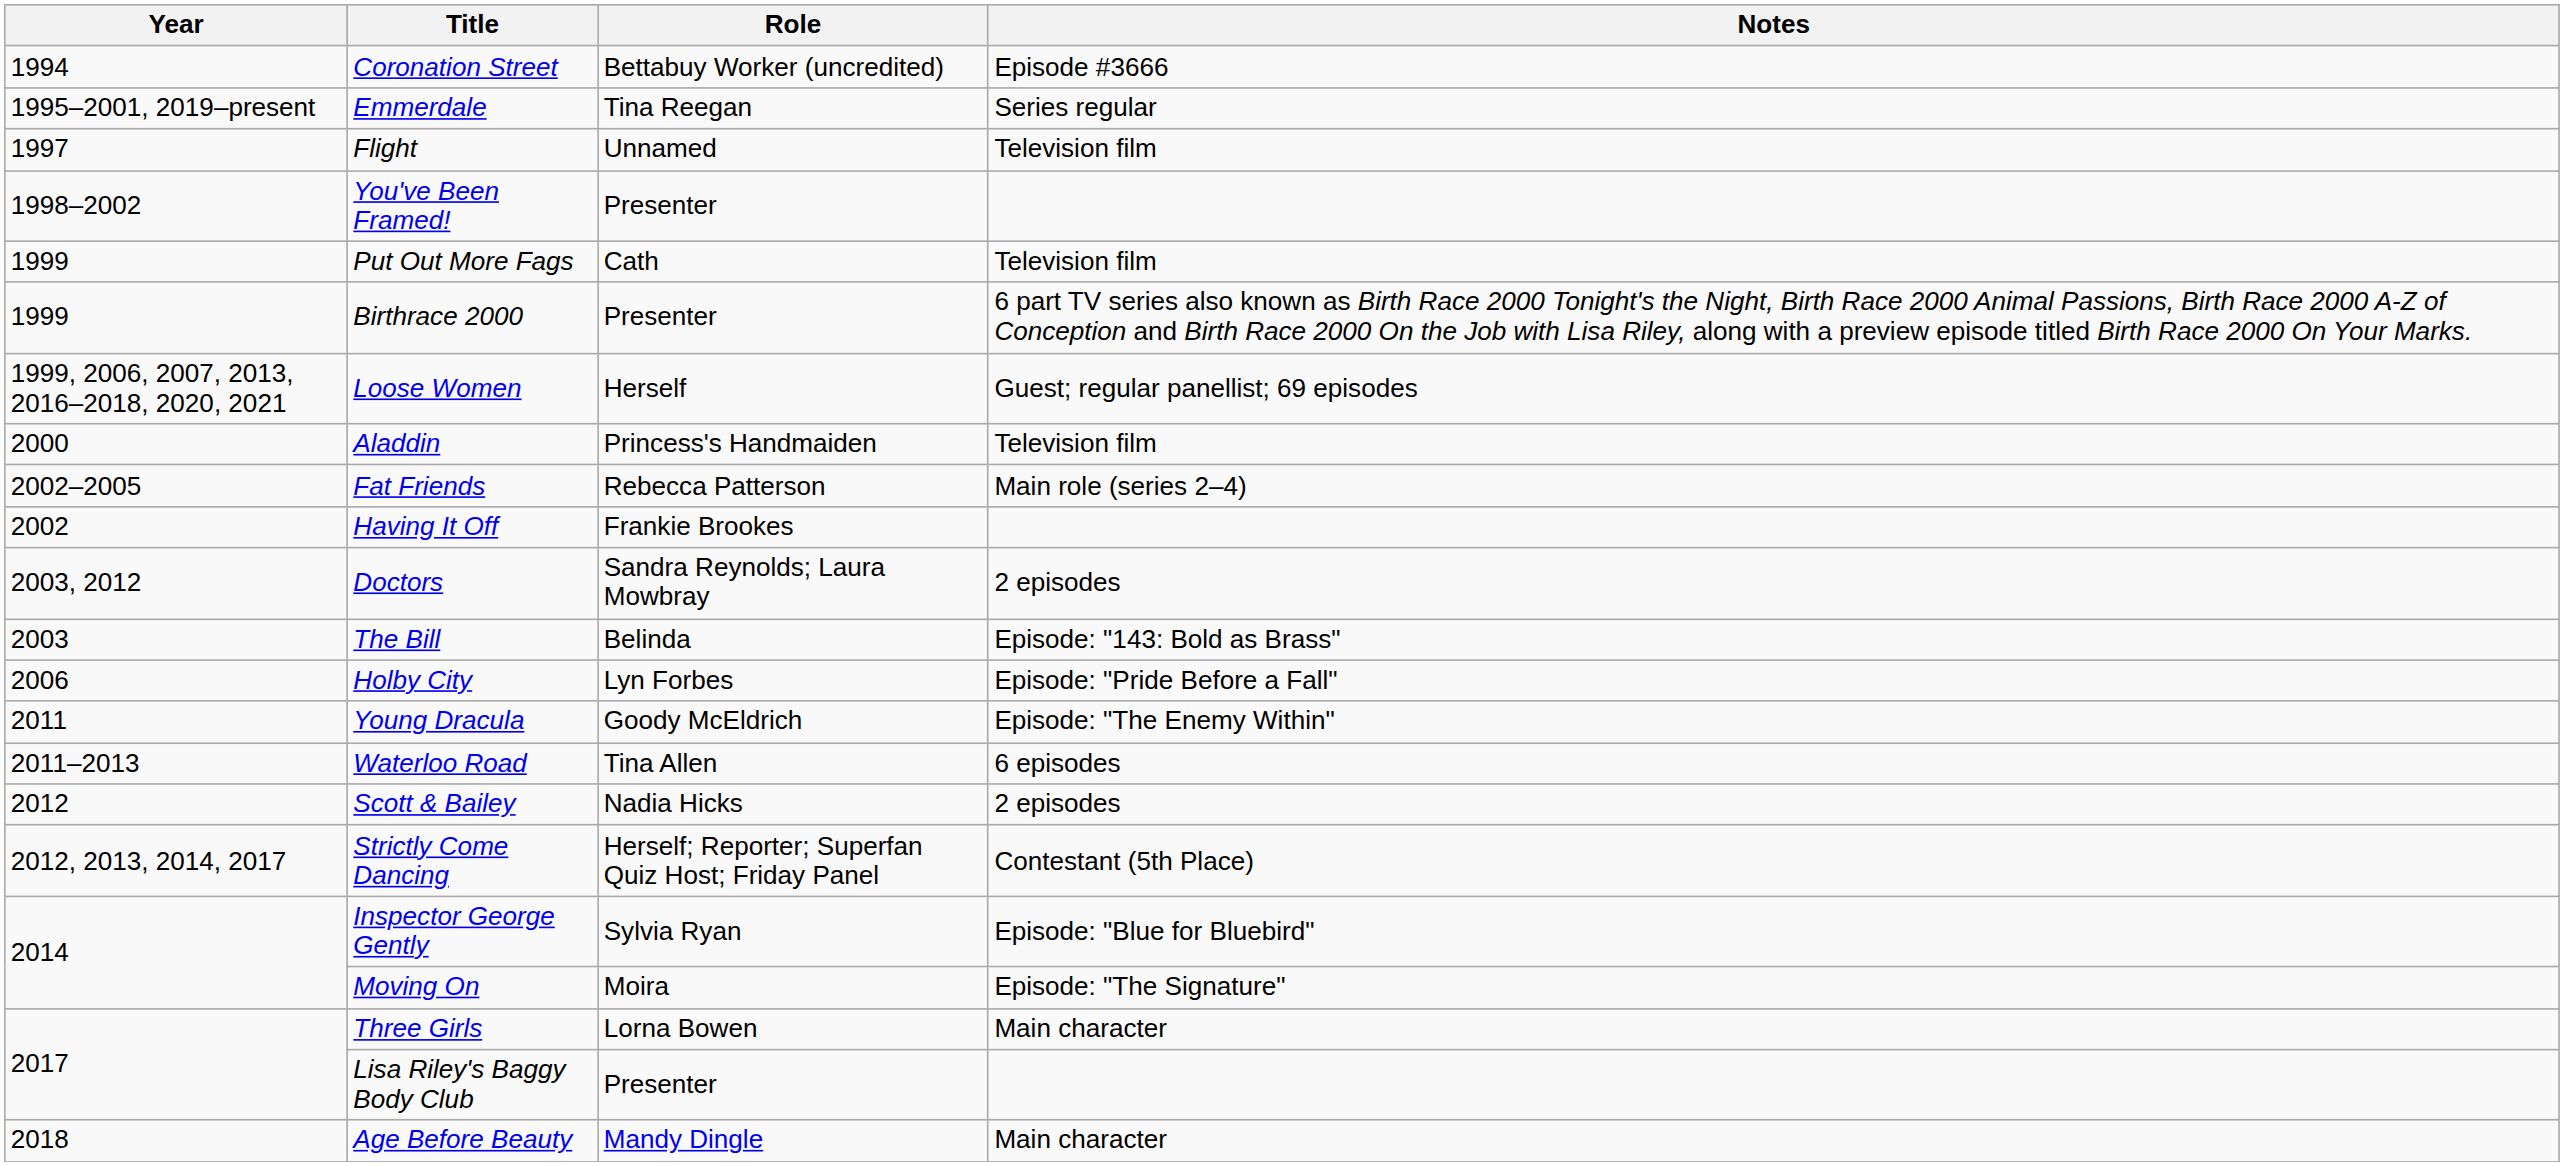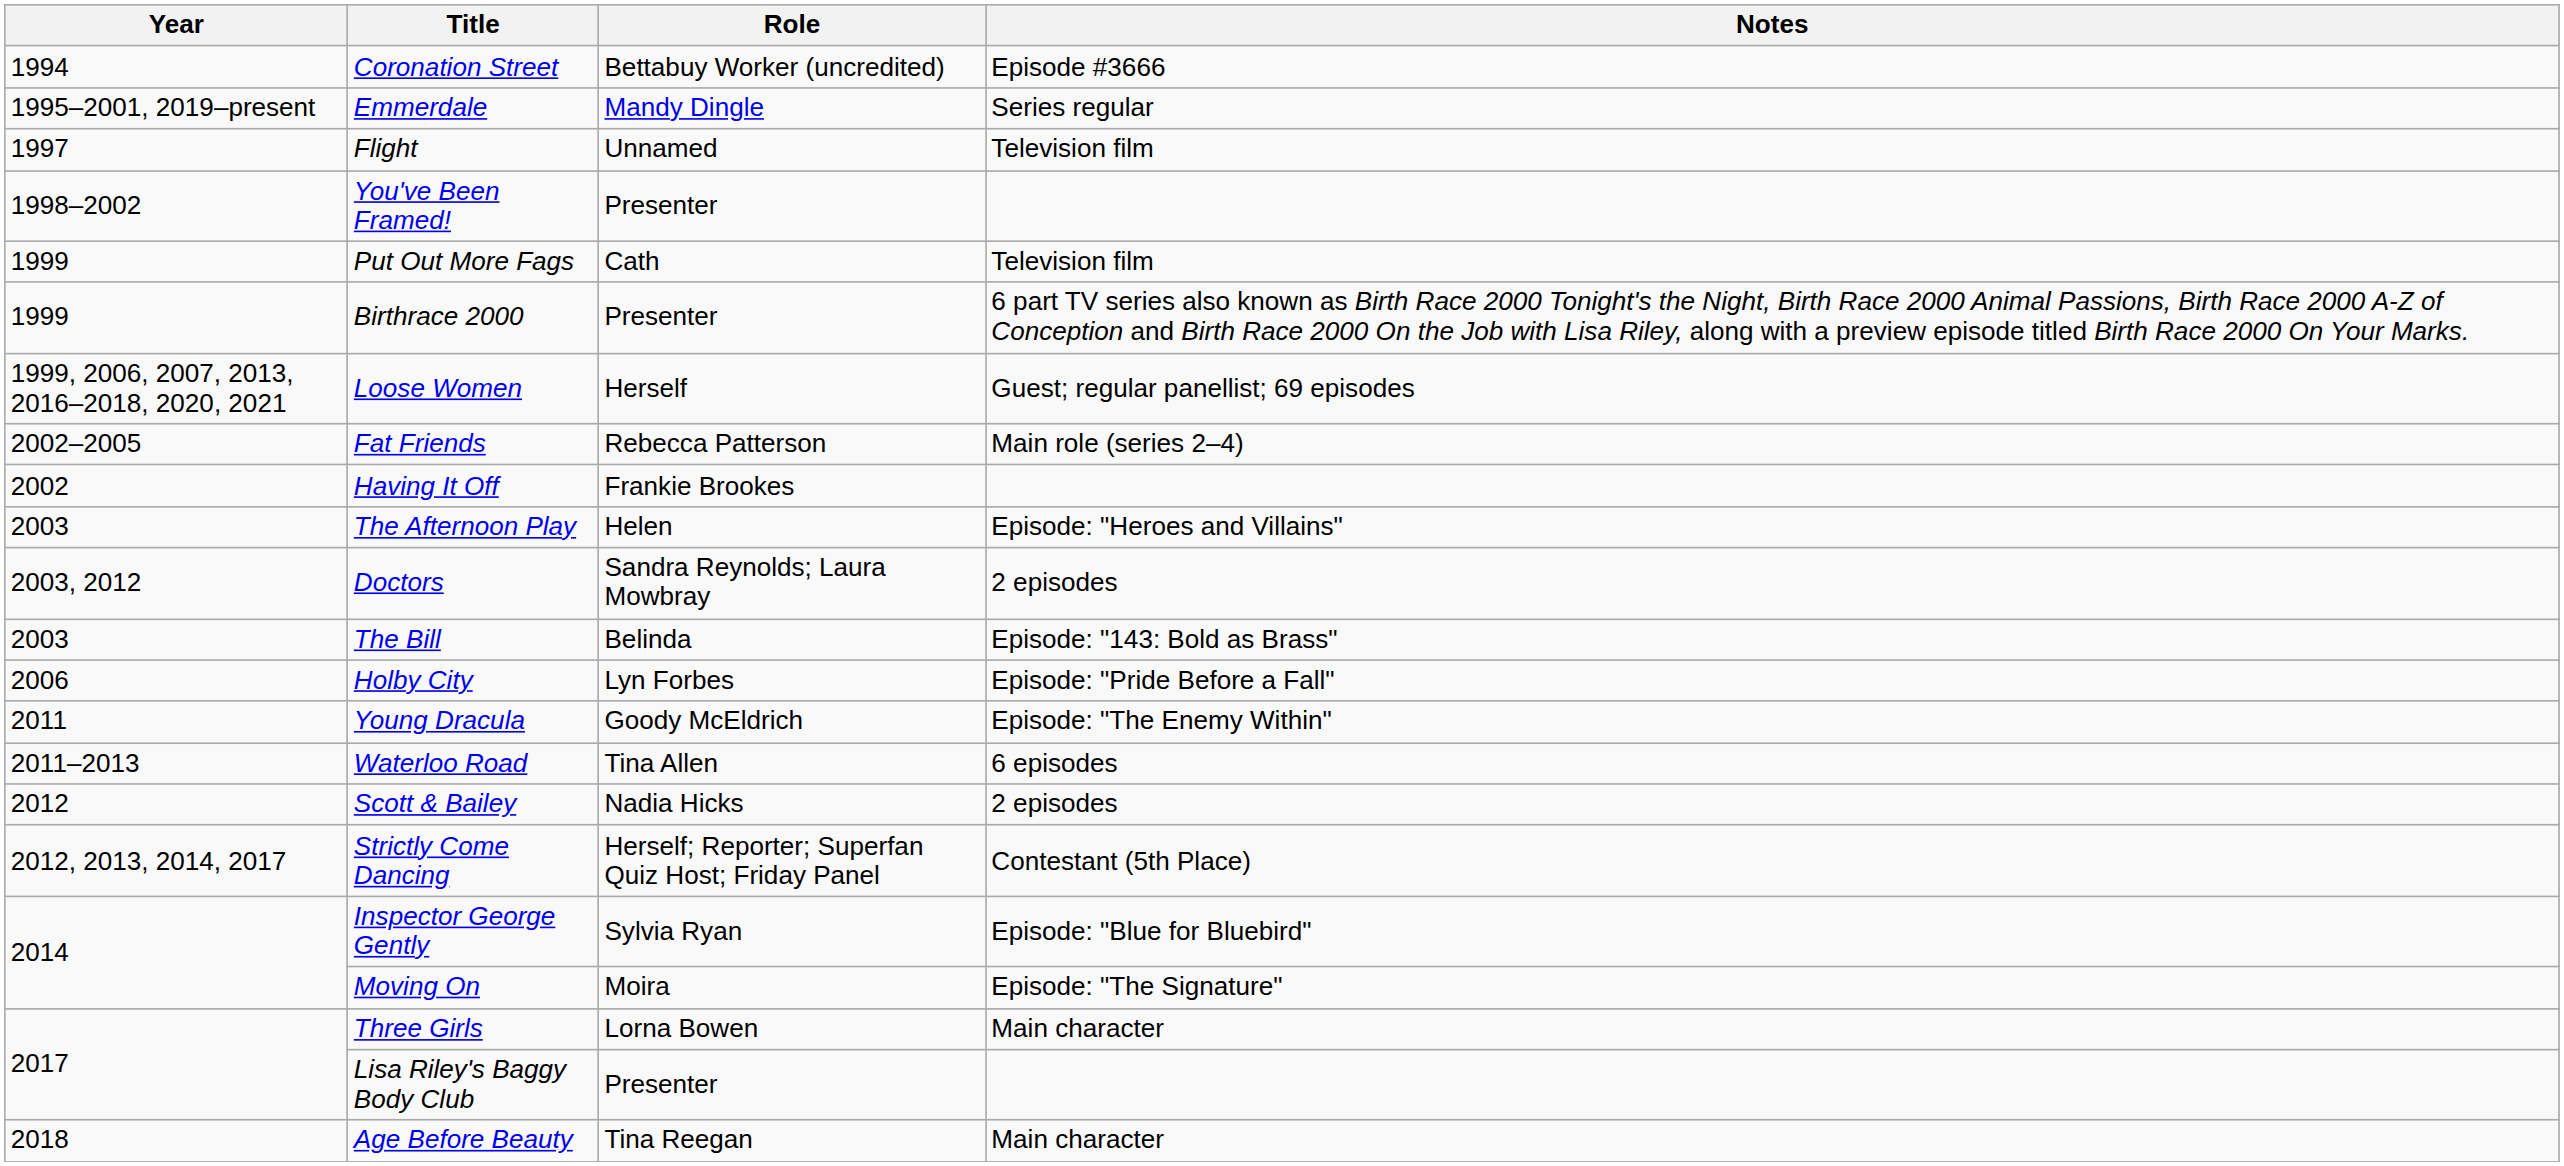Emmerdale | Role: Tina Reegan -> Mandy Dingle
- row: 2000 | Aladdin | Princess's Handmaiden | Television film
+ row: 2003 | The Afternoon Play | Helen | Episode: "Heroes and Villains"
Age Before Beauty | Role: Mandy Dingle -> Tina Reegan
